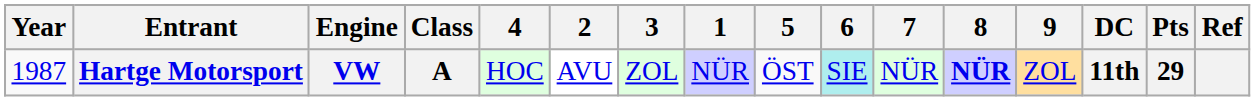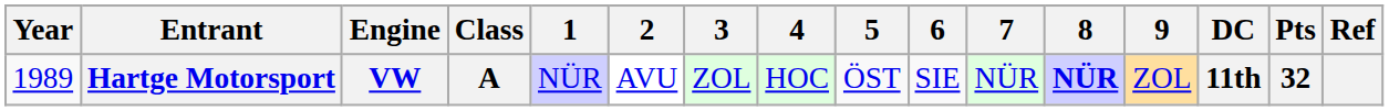columns swapped: 1 <-> 4
Hartge Motorsport | Year: 1987 -> 1989
Hartge Motorsport | 6: paleturquoise background -> no background
Hartge Motorsport | Pts: 29 -> 32
